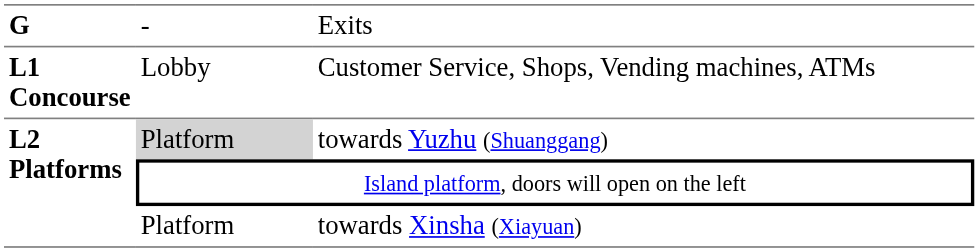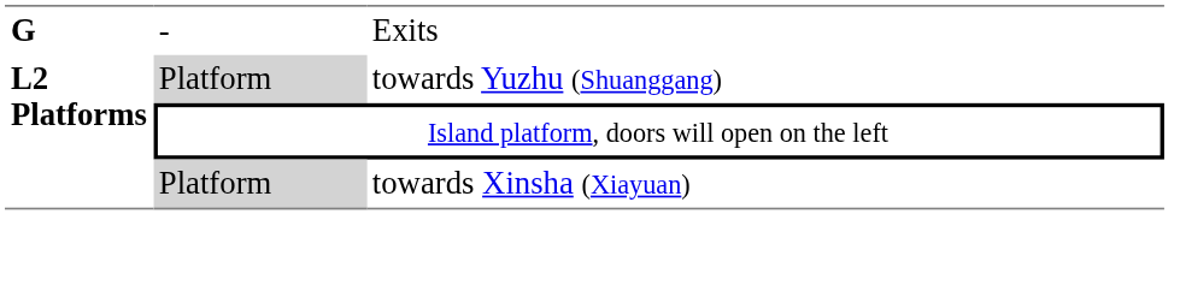- row: L1 Concourse | Lobby | Customer Service, Shops, Vending machines, ATMs
towards Xinsha (Xiayuan) | column 2: no background -> lightgrey background
